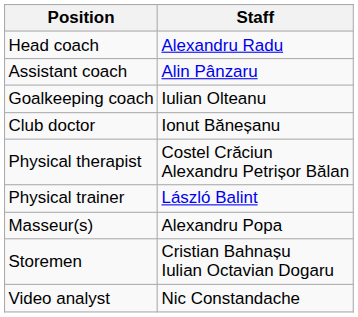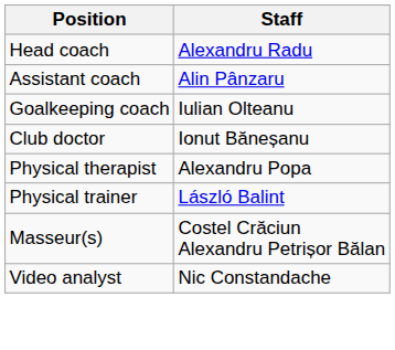Physical therapist | Staff: Costel Crăciun Alexandru Petrișor Bălan -> Alexandru Popa
Masseur(s) | Staff: Alexandru Popa -> Costel Crăciun Alexandru Petrișor Bălan
- row: Storemen | Cristian Bahnașu Iulian Octavian Dogaru
